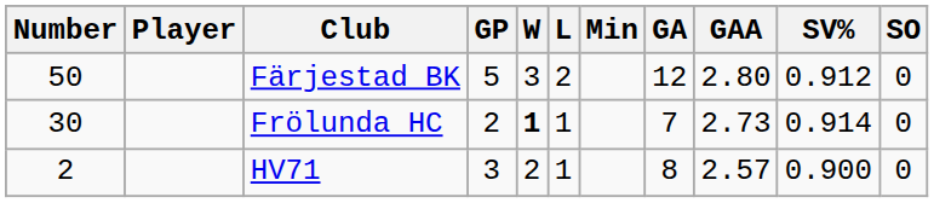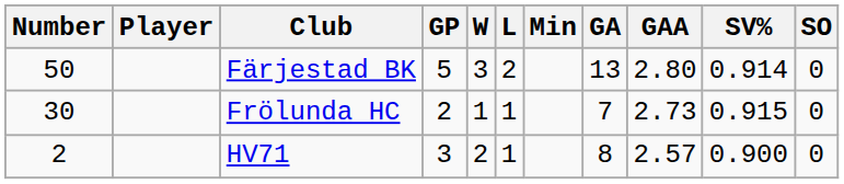Färjestad BK | GA: 12 -> 13
Färjestad BK | SV%: 0.912 -> 0.914
Frölunda HC | W: bold -> normal
Frölunda HC | SV%: 0.914 -> 0.915
